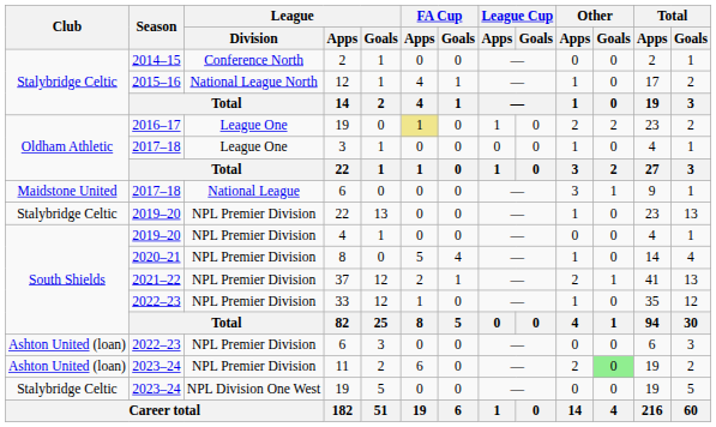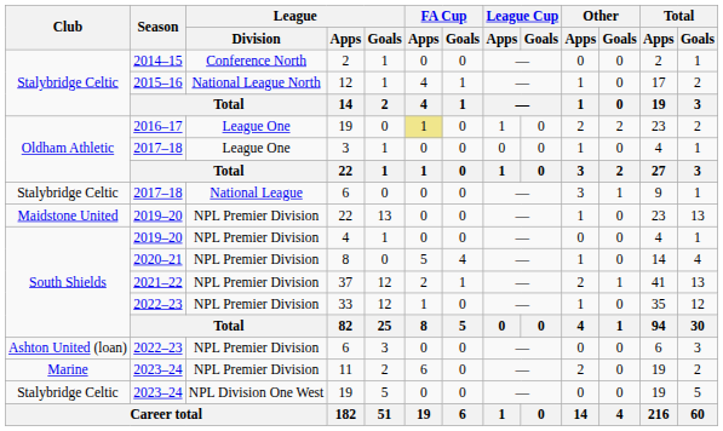2017–18 / 6 | Club: Maidstone United -> Stalybridge Celtic
2019–20 / 22 | Club: Stalybridge Celtic -> Maidstone United
11 | Club: Ashton United (loan) -> Marine
11 | Other / Goals: lightgreen background -> no background
